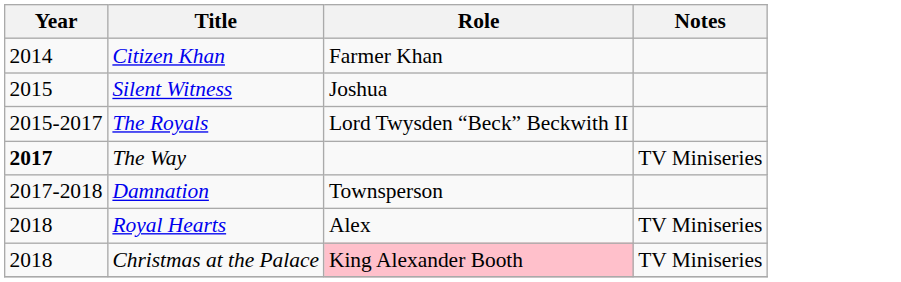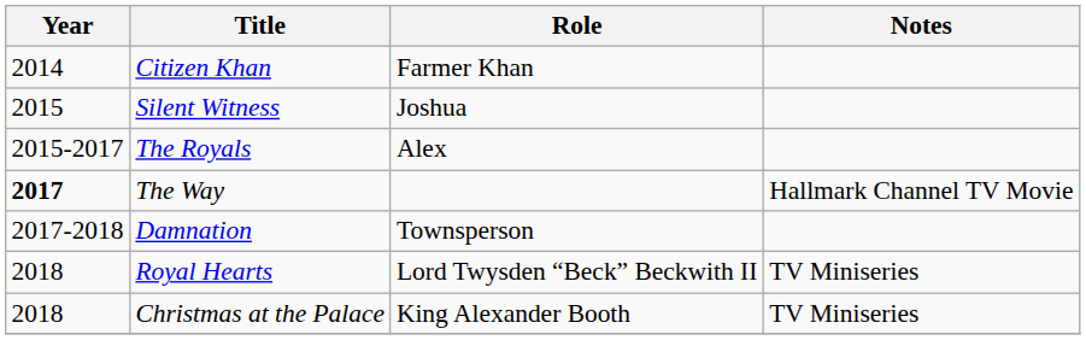The Royals | Role: Lord Twysden “Beck” Beckwith II -> Alex
The Way | Notes: TV Miniseries -> Hallmark Channel TV Movie
Royal Hearts | Role: Alex -> Lord Twysden “Beck” Beckwith II
Christmas at the Palace | Role: pink background -> no background
